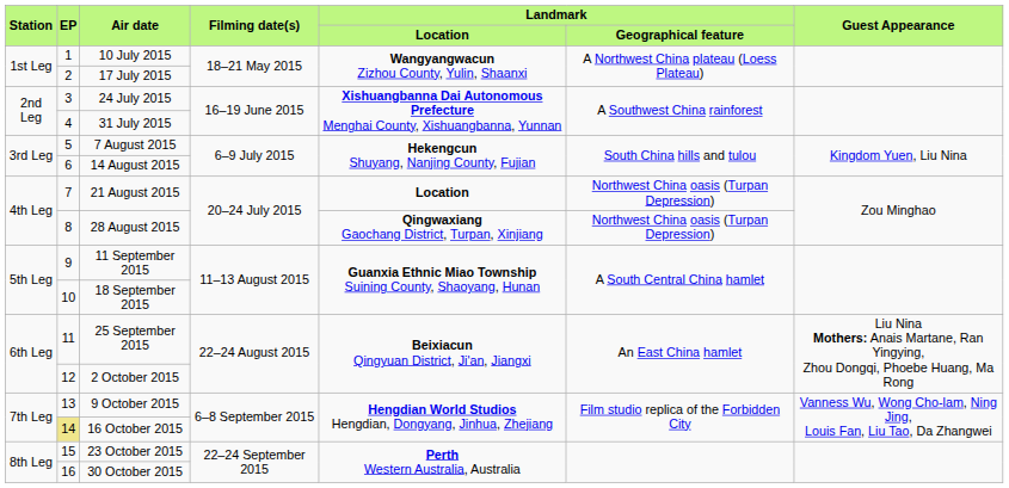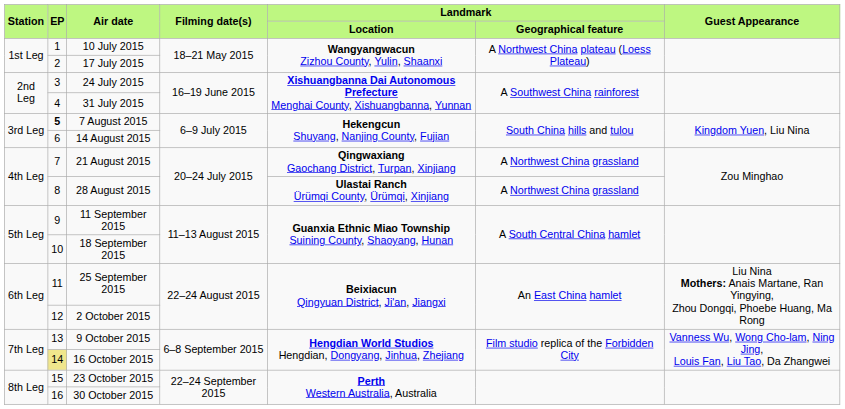7 August 2015 | EP: normal -> bold
21 August 2015 | column 5: Location -> Qingwaxiang Gaochang District, Turpan, Xinjiang
21 August 2015 | column 6: Northwest China oasis (Turpan Depression) -> A Northwest China grassland
28 August 2015 | column 5: Qingwaxiang Gaochang District, Turpan, Xinjiang -> Ulastai Ranch Ürümqi County, Ürümqi, Xinjiang
28 August 2015 | column 6: Northwest China oasis (Turpan Depression) -> A Northwest China grassland
